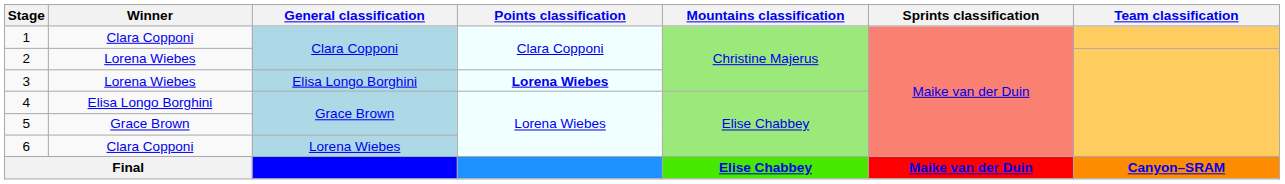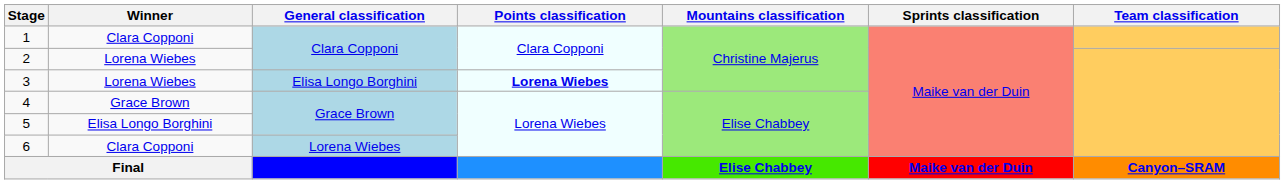4 | Winner: Elisa Longo Borghini -> Grace Brown
5 | Winner: Grace Brown -> Elisa Longo Borghini
